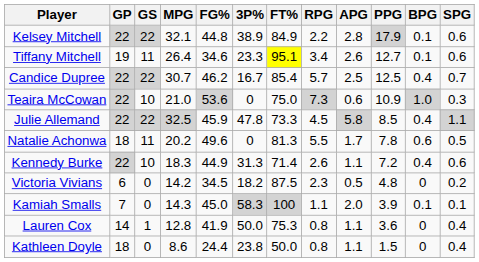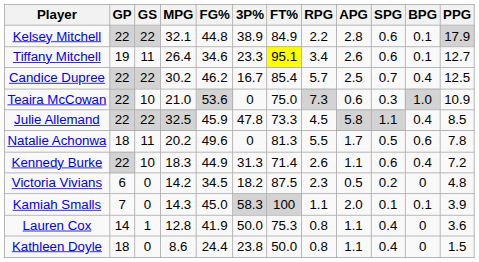columns swapped: SPG <-> PPG
Candice Dupree | MPG: 30.7 -> 30.2
